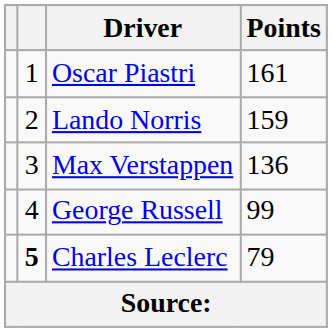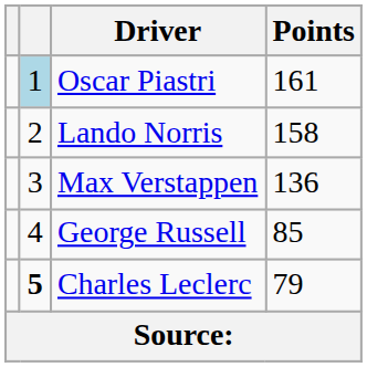Oscar Piastri | column 2: no background -> lightblue background
Lando Norris | Points: 159 -> 158
George Russell | Points: 99 -> 85
